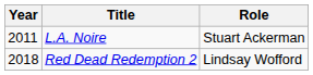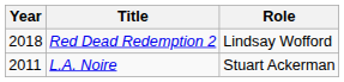rows swapped: L.A. Noire <-> Red Dead Redemption 2
